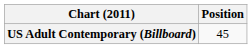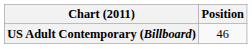US Adult Contemporary (Billboard) | Position: 45 -> 46
